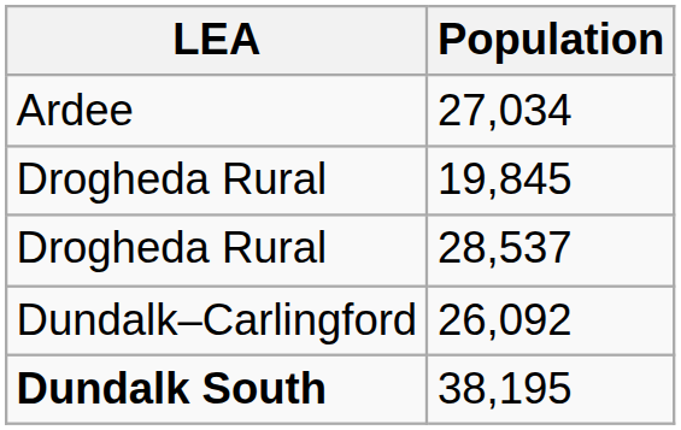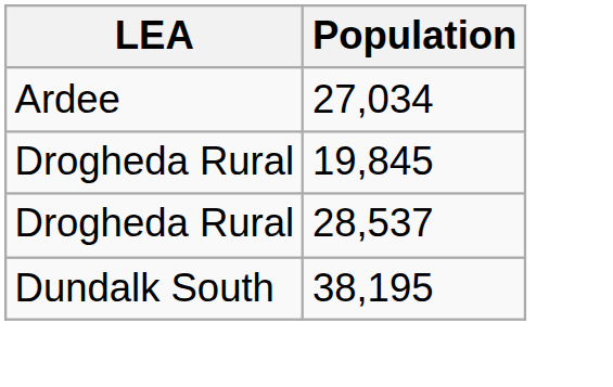- row: Dundalk–Carlingford | 26,092
38,195 | LEA: bold -> normal
